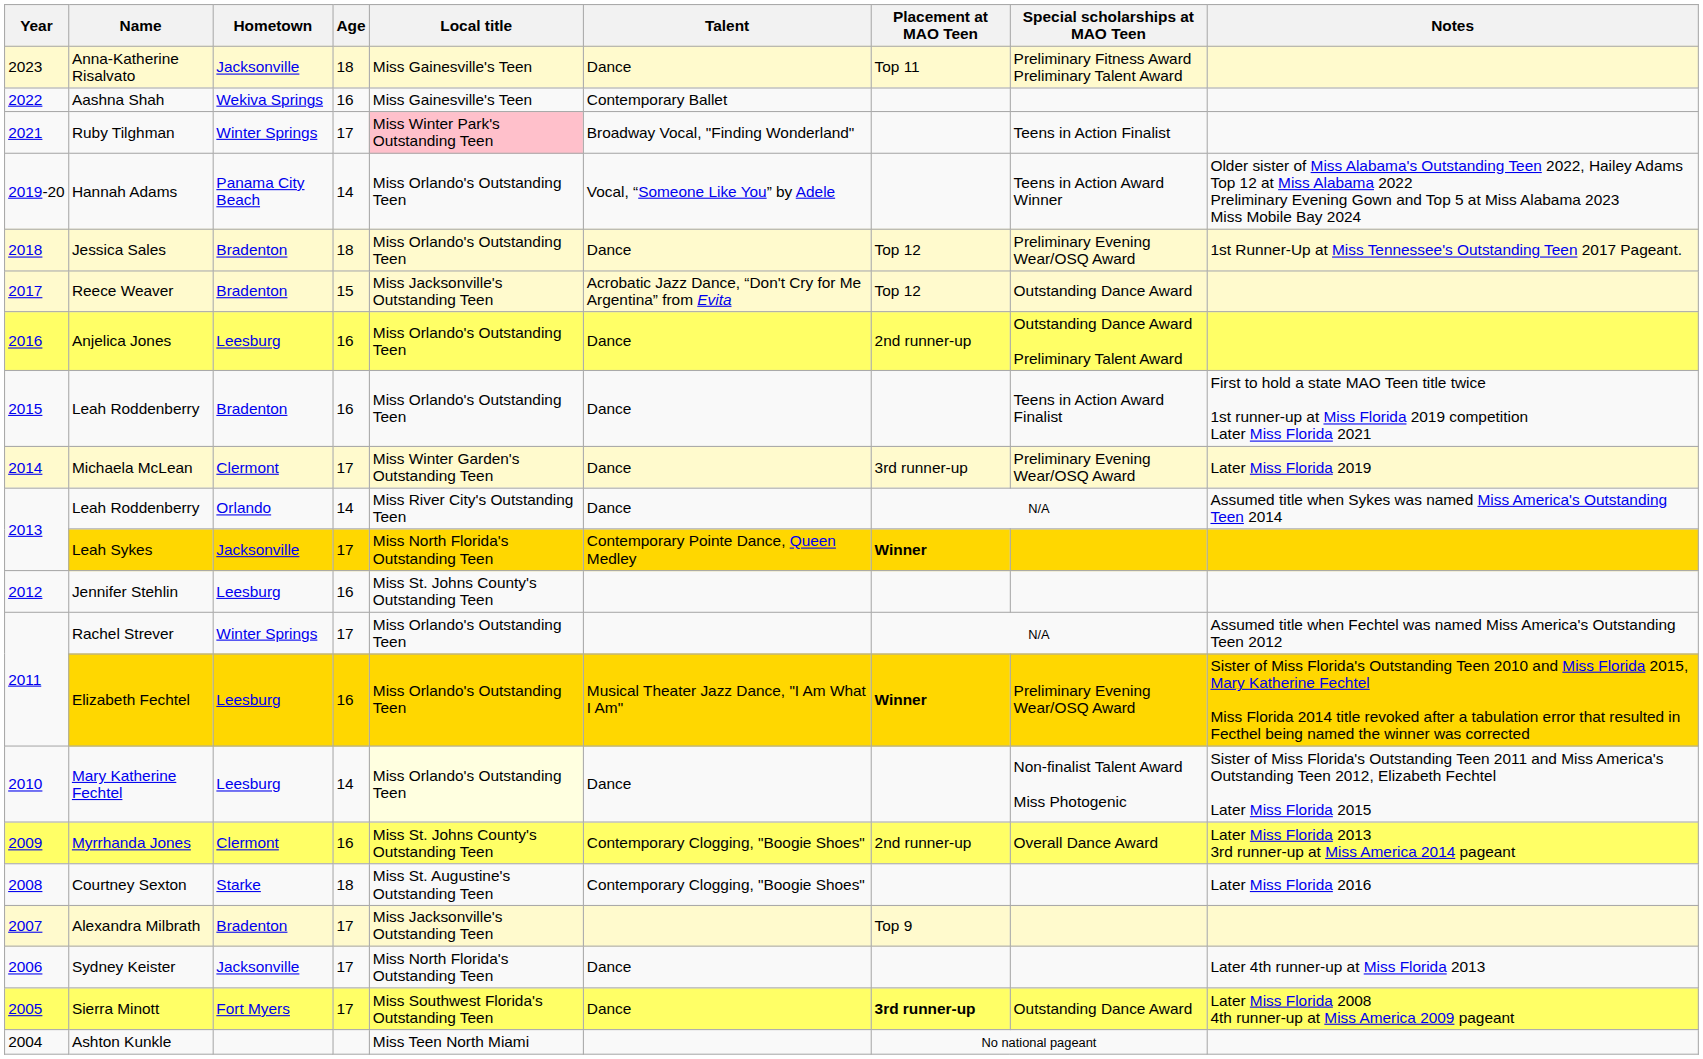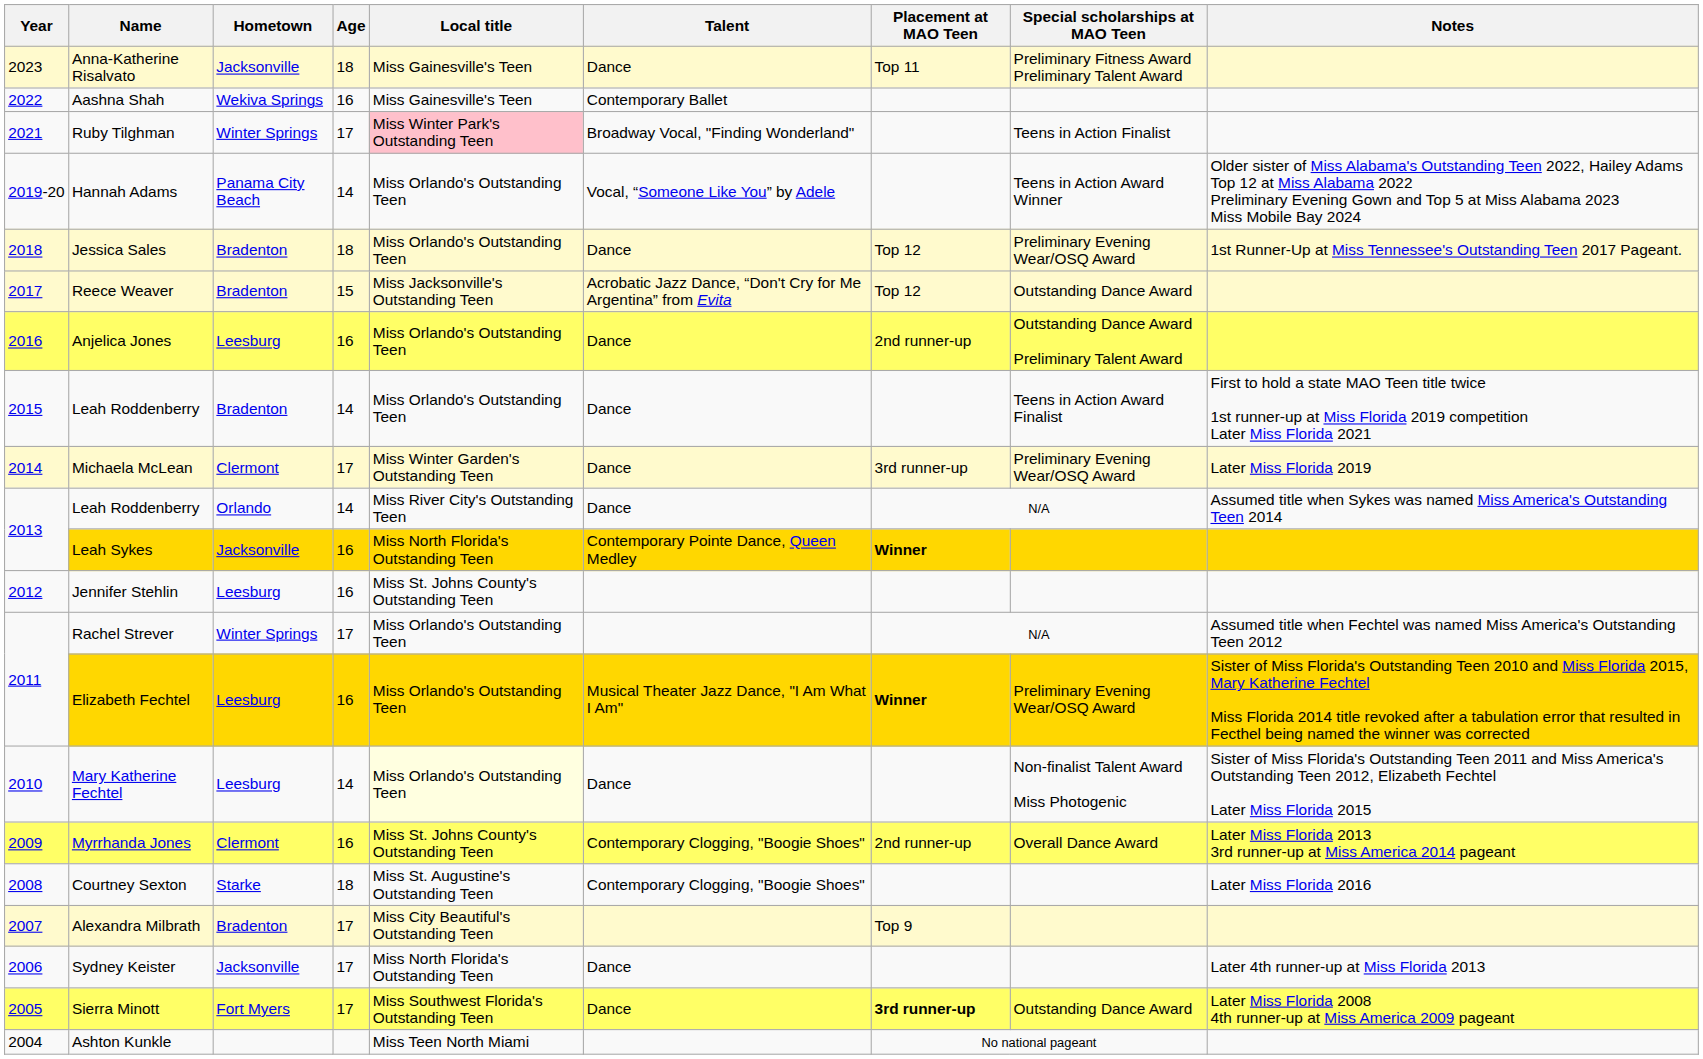2015 / Leah Roddenberry | Age: 16 -> 14
Leah Sykes | Age: 17 -> 16
Alexandra Milbrath | Local title: Miss Jacksonville's Outstanding Teen -> Miss City Beautiful's Outstanding Teen
